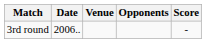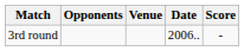columns swapped: Date <-> Opponents
